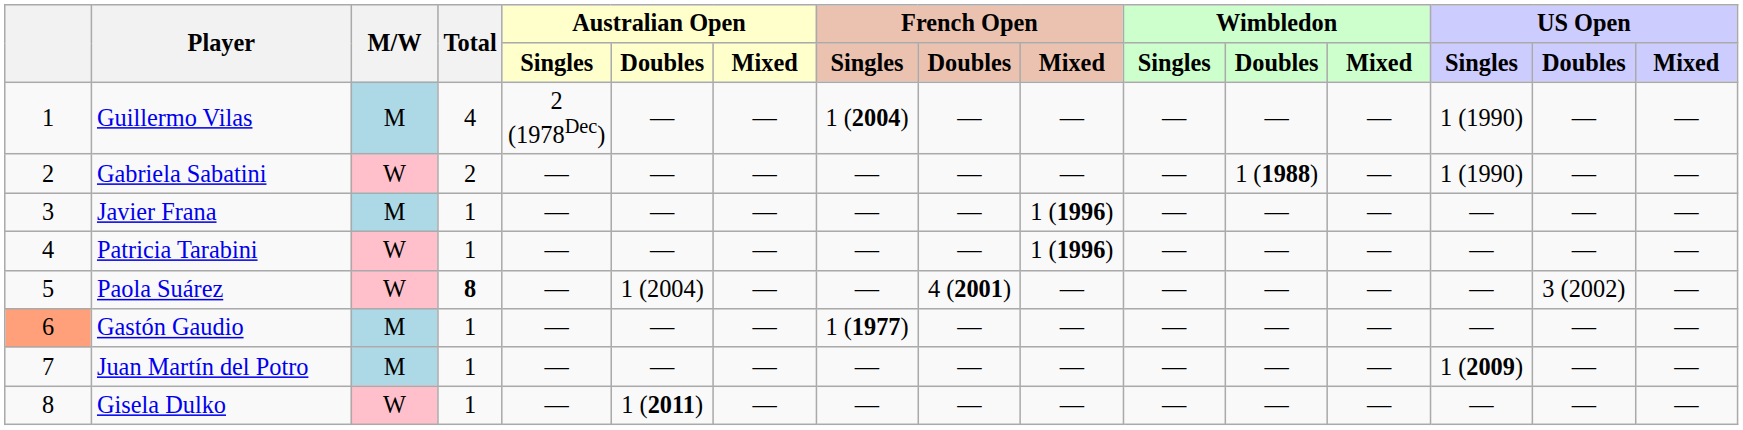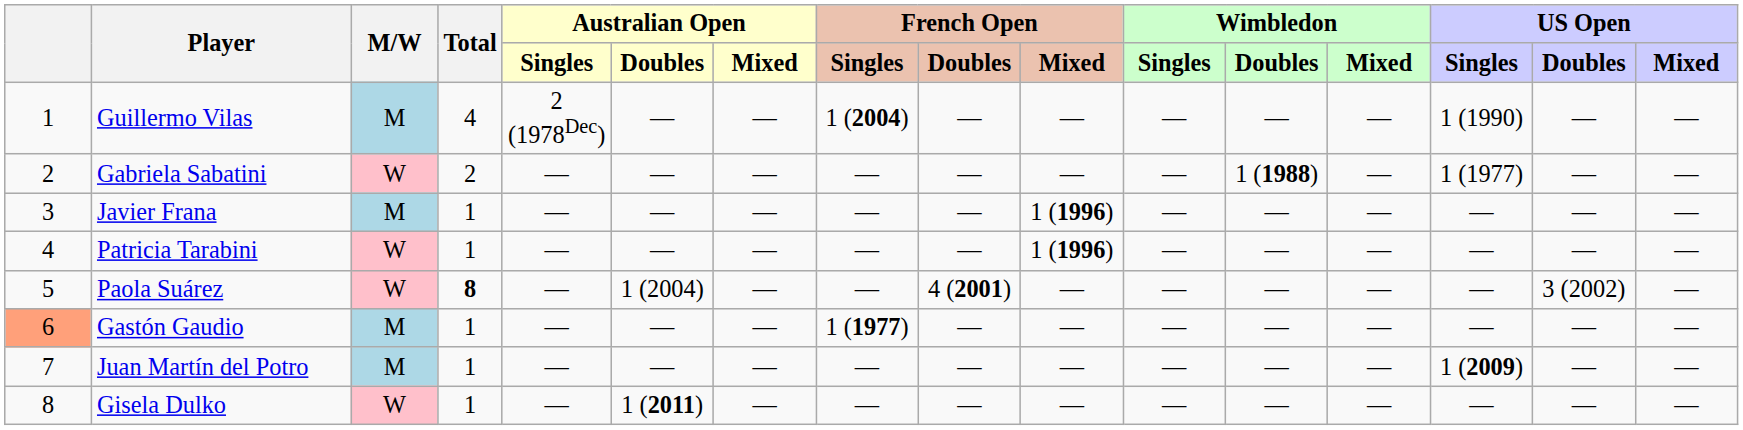Gabriela Sabatini | US Open / Singles: 1 (1990) -> 1 (1977)
